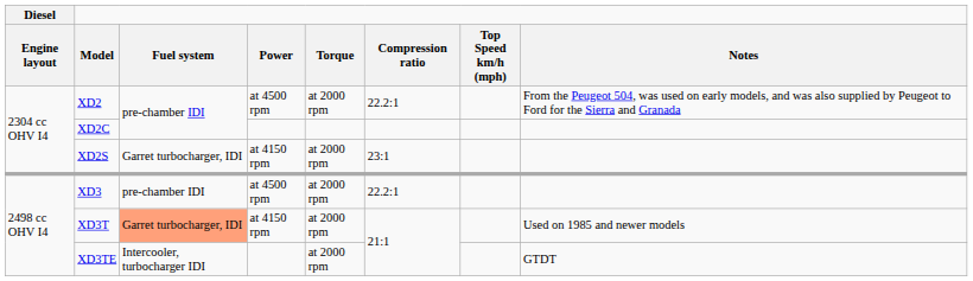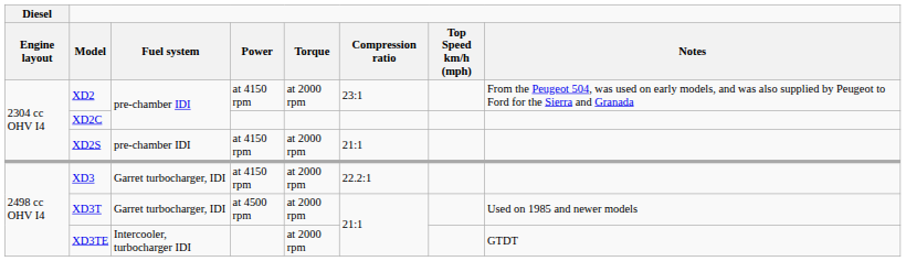XD2 | Power: at 4500 rpm -> at 4150 rpm
XD2 | Compression ratio: 22.2:1 -> 23:1
XD2S | Fuel system: Garret turbocharger, IDI -> pre-chamber IDI
XD2S | Compression ratio: 23:1 -> 21:1
XD3 | Fuel system: pre-chamber IDI -> Garret turbocharger, IDI
XD3 | Power: at 4500 rpm -> at 4150 rpm
XD3T | Fuel system: lightsalmon background -> no background
XD3T | Power: at 4150 rpm -> at 4500 rpm
